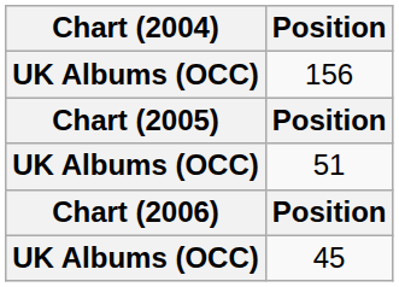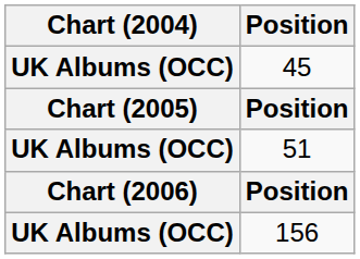rows swapped: 45 <-> 156
